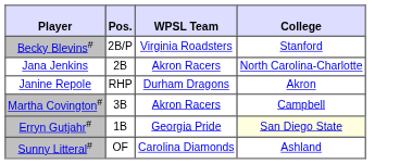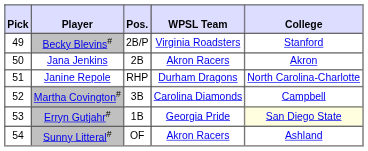+ column: Pick | 49 | 50 | 51 | 52 | 53 | 54
Jana Jenkins | College: North Carolina-Charlotte -> Akron
Janine Repole | College: Akron -> North Carolina-Charlotte
Martha Covington# | WPSL Team: Akron Racers -> Carolina Diamonds
Sunny Litteral# | WPSL Team: Carolina Diamonds -> Akron Racers
